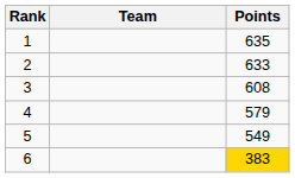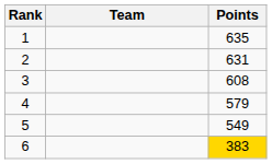2 | Points: 633 -> 631
